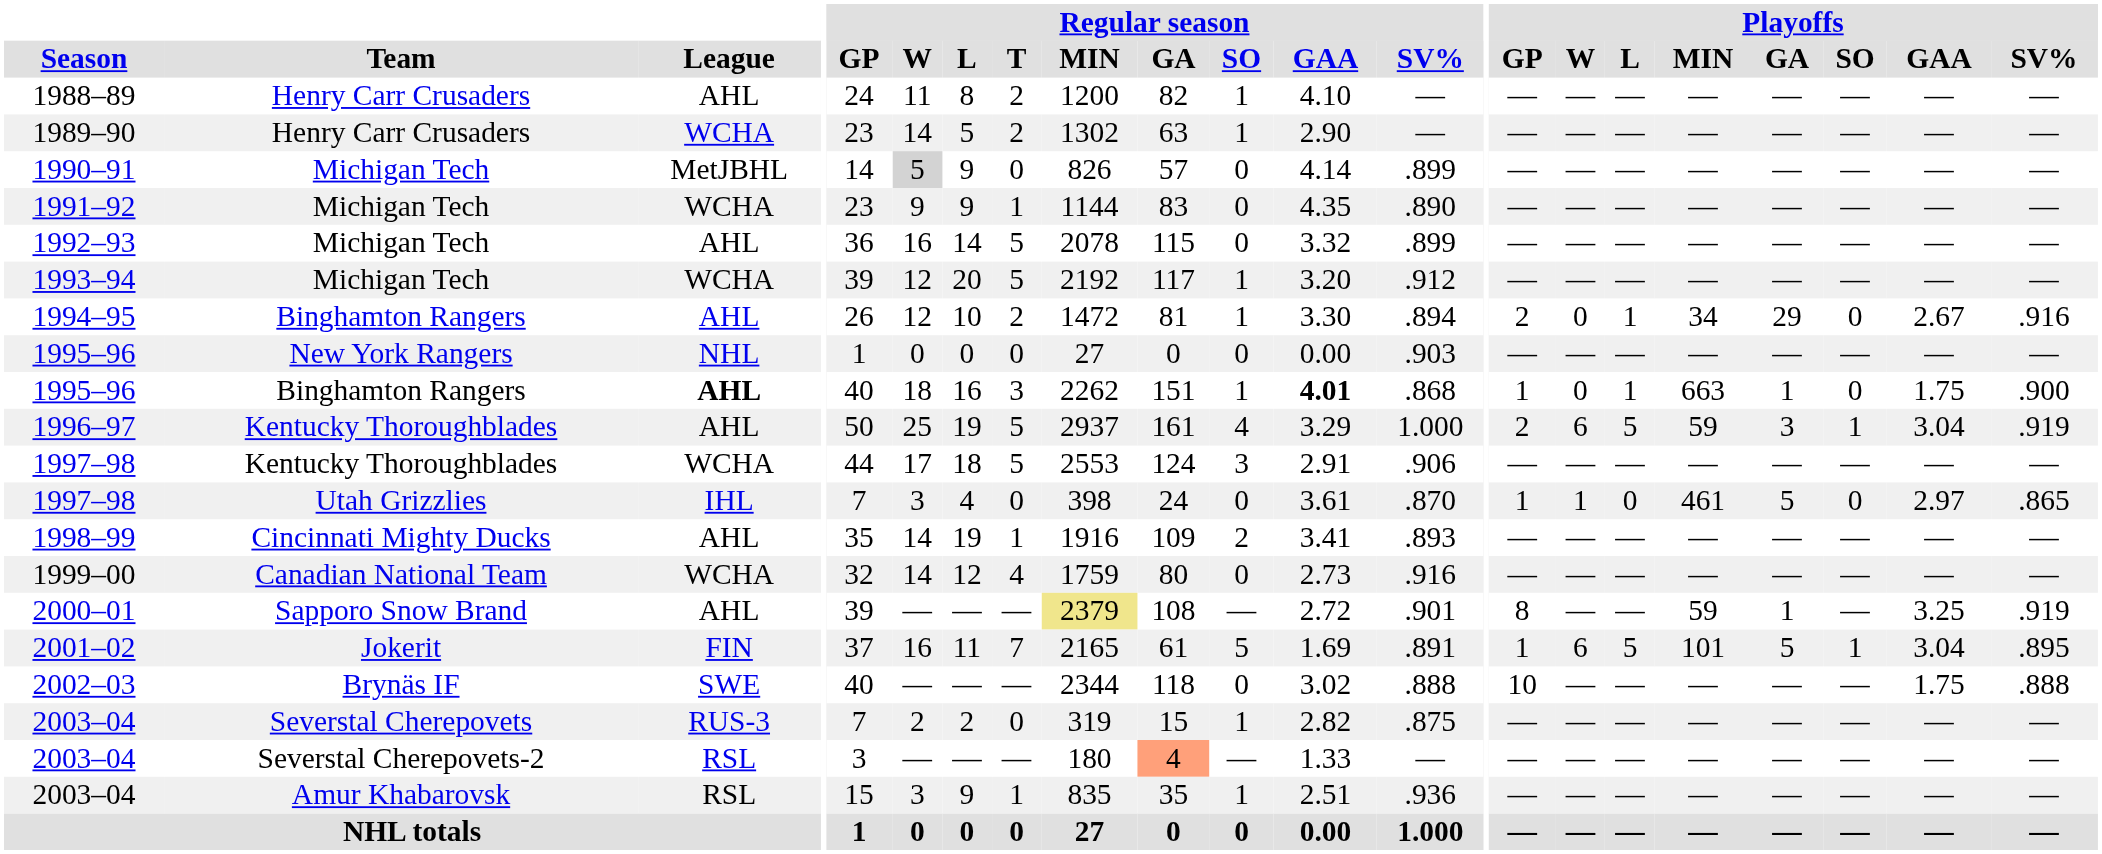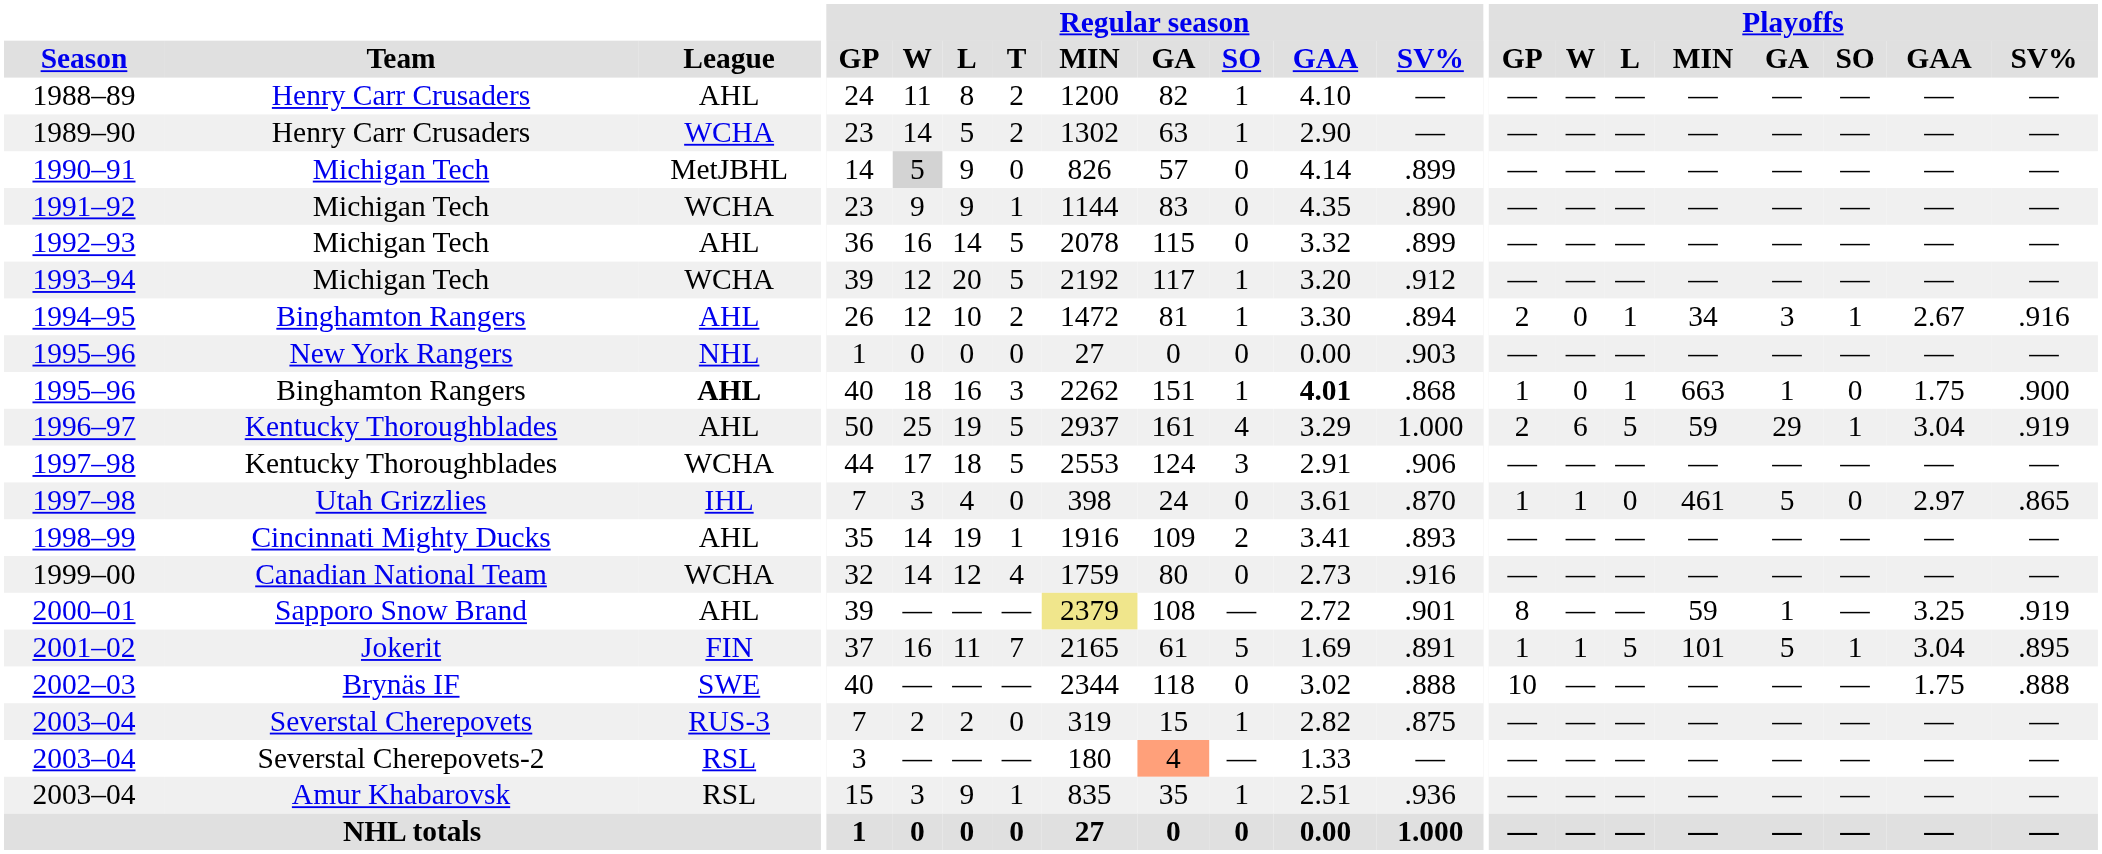1994–95 | Playoffs / GA: 29 -> 3
1994–95 | Playoffs / SO: 0 -> 1
1996–97 | Playoffs / GA: 3 -> 29
2001–02 | Playoffs / W: 6 -> 1
